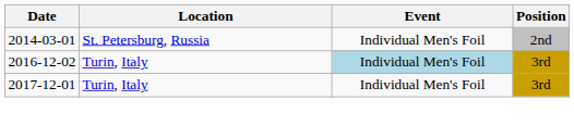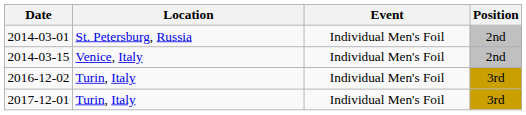+ row: 2014-03-15 | Venice, Italy | Individual Men's Foil | 2nd
2016-12-02 | Event: lightblue background -> no background
